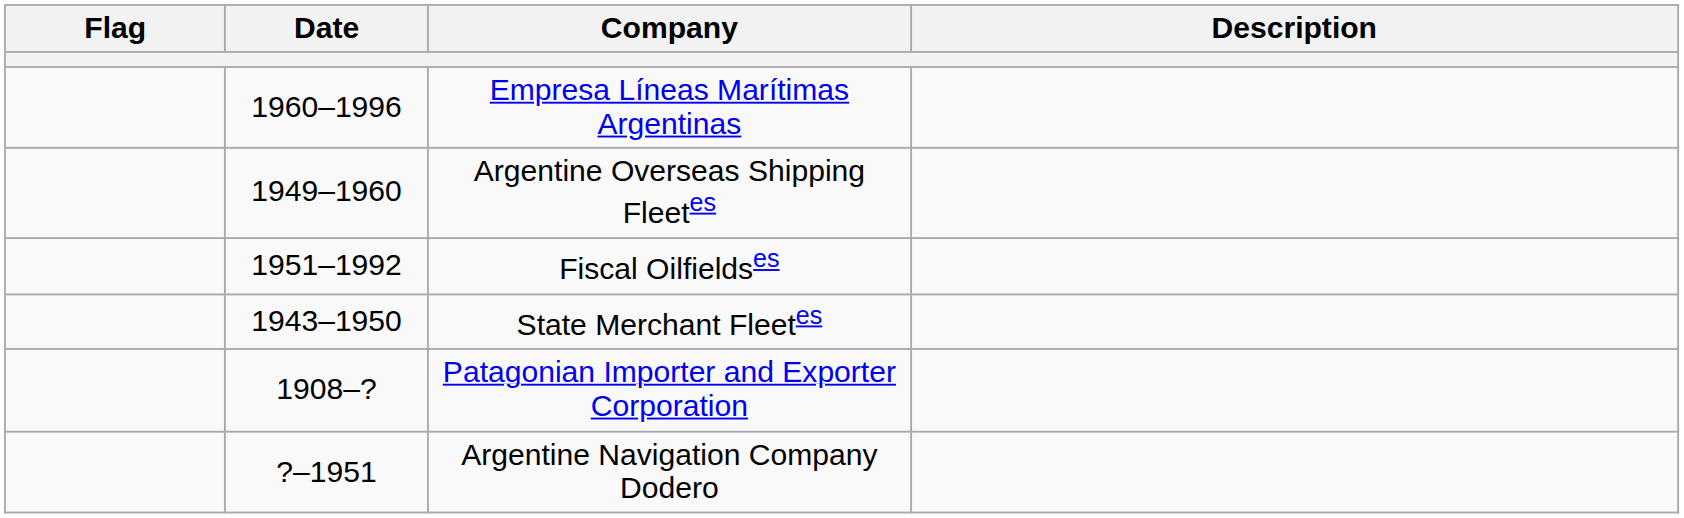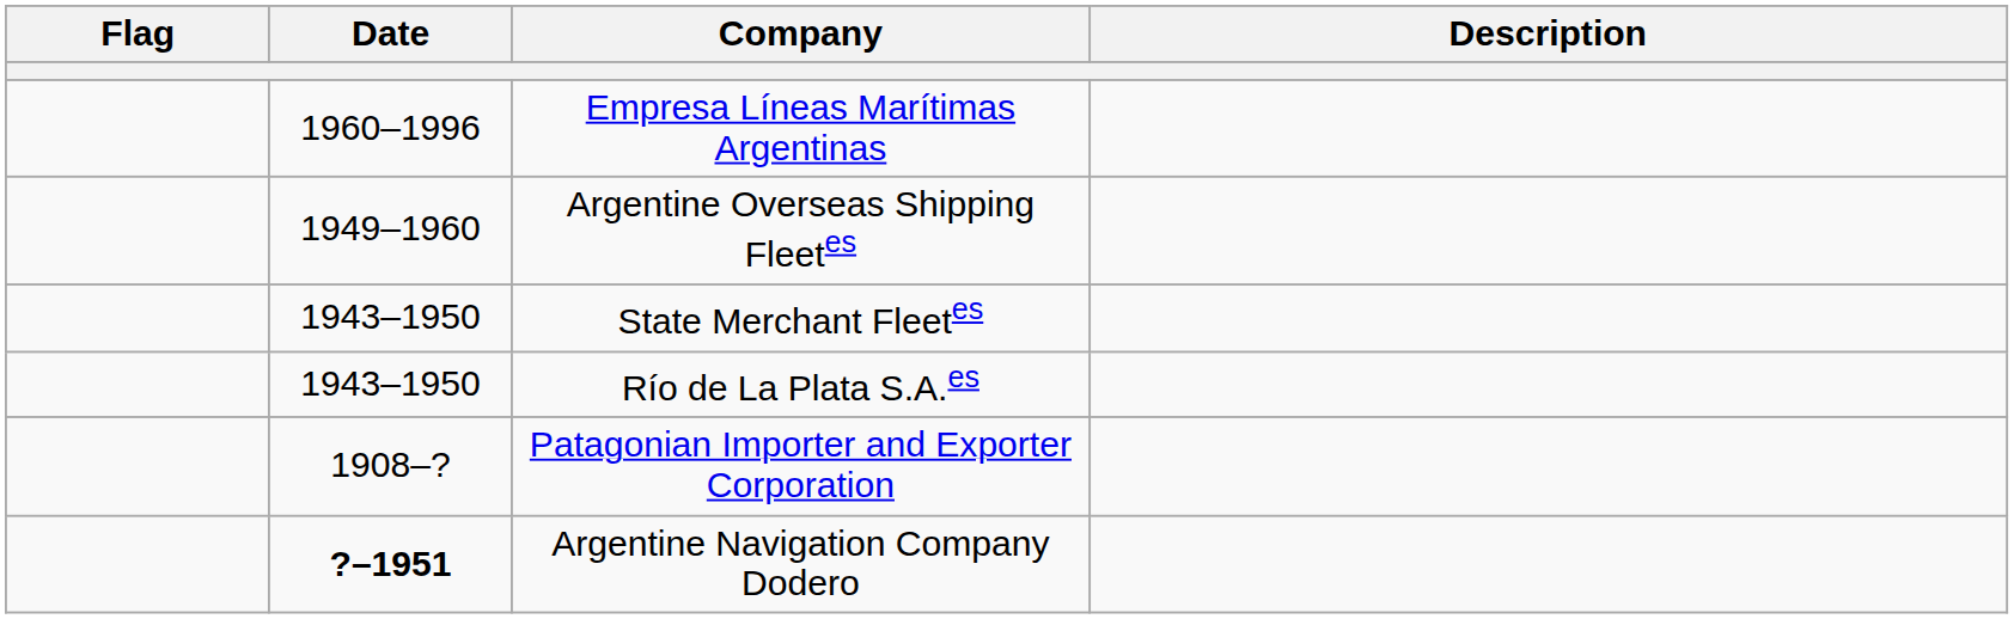- row: 1951–1992 | Fiscal Oilfieldses
+ row: 1943–1950 | Río de La Plata S.A.es
Argentine Navigation Company Dodero | Date: normal -> bold
